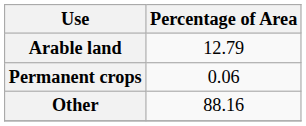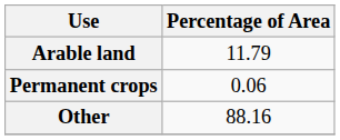Arable land | Percentage of Area: 12.79 -> 11.79
